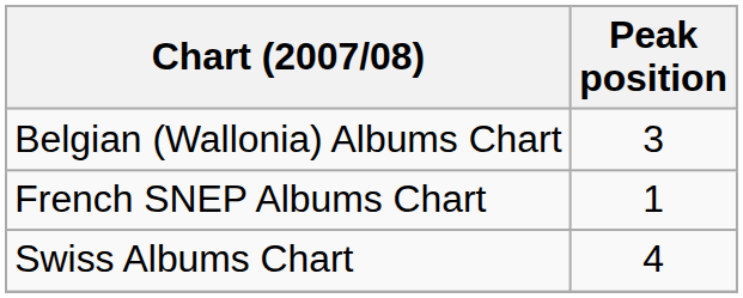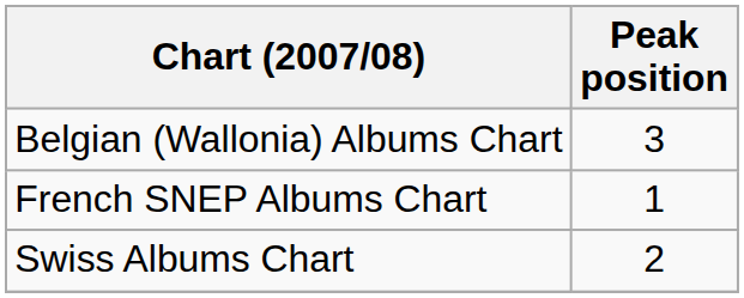Swiss Albums Chart | Peak position: 4 -> 2
